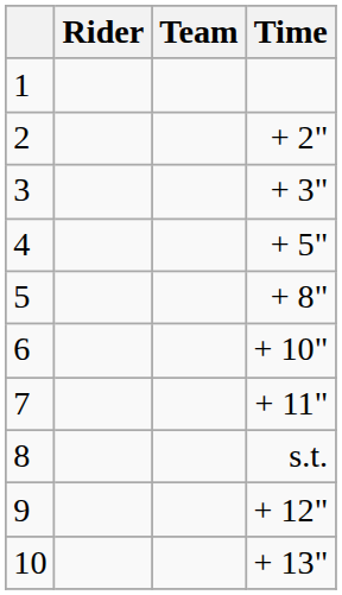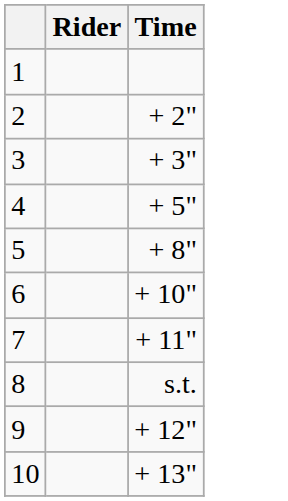- column: Team
